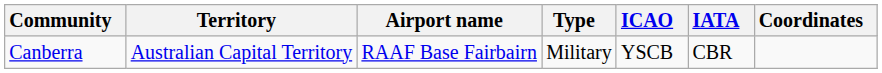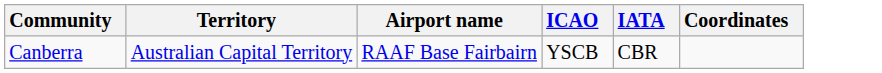- column: Type | Military
